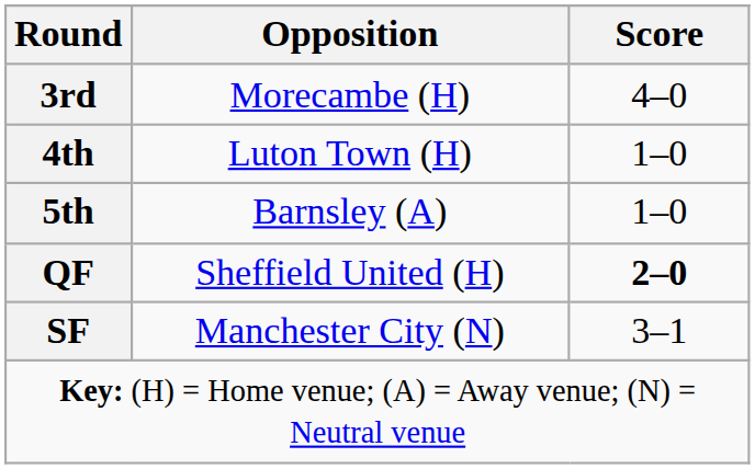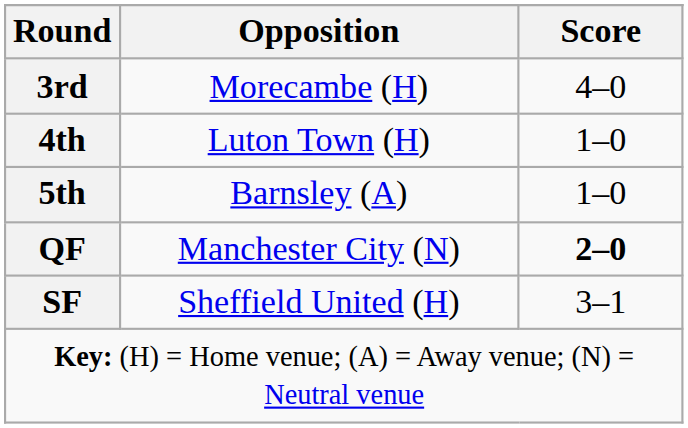QF | Opposition: Sheffield United (H) -> Manchester City (N)
SF | Opposition: Manchester City (N) -> Sheffield United (H)
